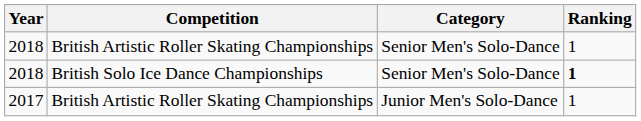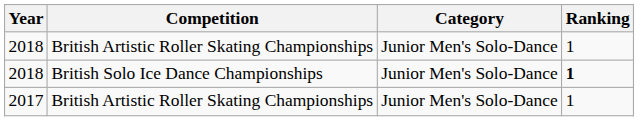2018 / British Artistic Roller Skating Championships | Category: Senior Men's Solo-Dance -> Junior Men's Solo-Dance
2018 / British Solo Ice Dance Championships | Category: Senior Men's Solo-Dance -> Junior Men's Solo-Dance
